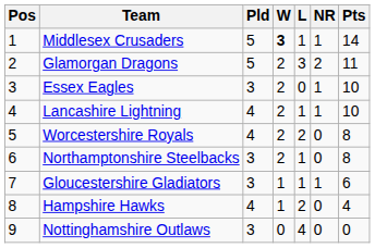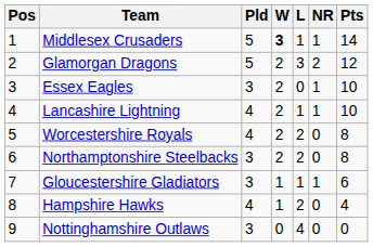Glamorgan Dragons | Pts: 11 -> 12
Northamptonshire Steelbacks | L: 1 -> 2
